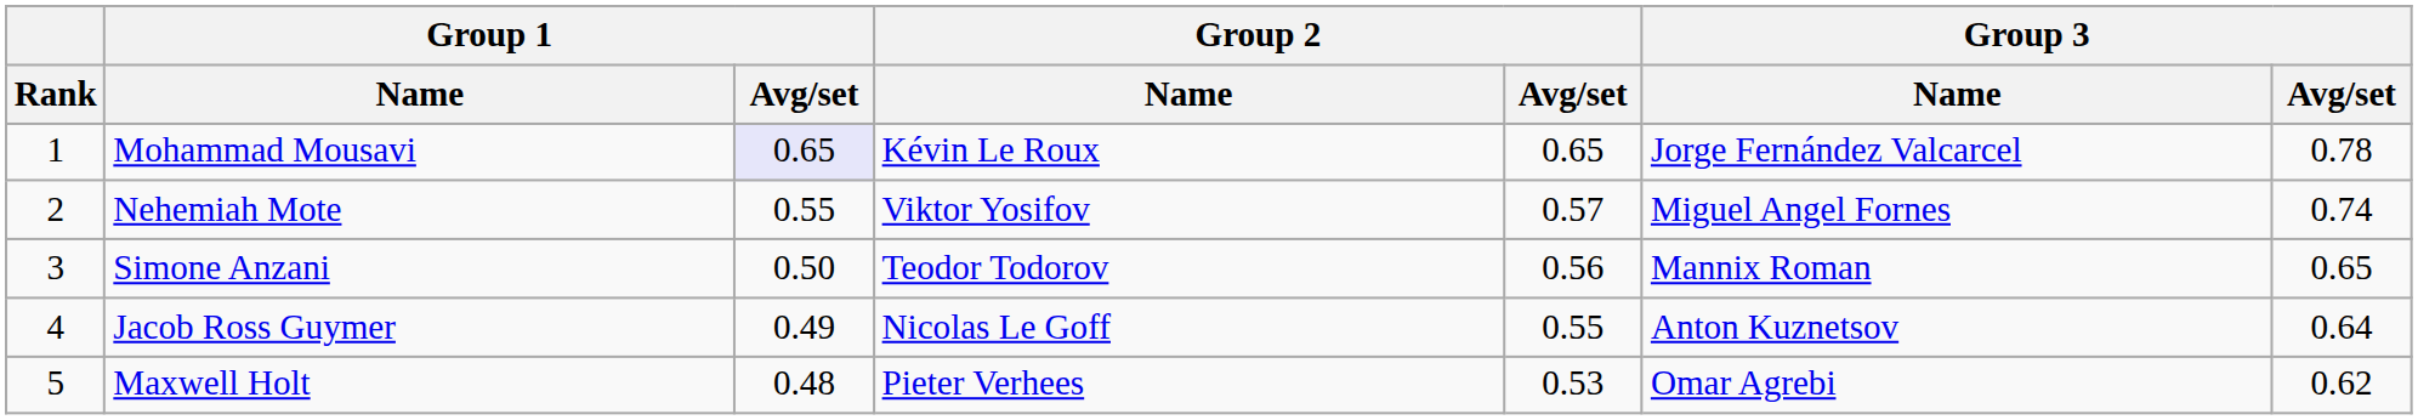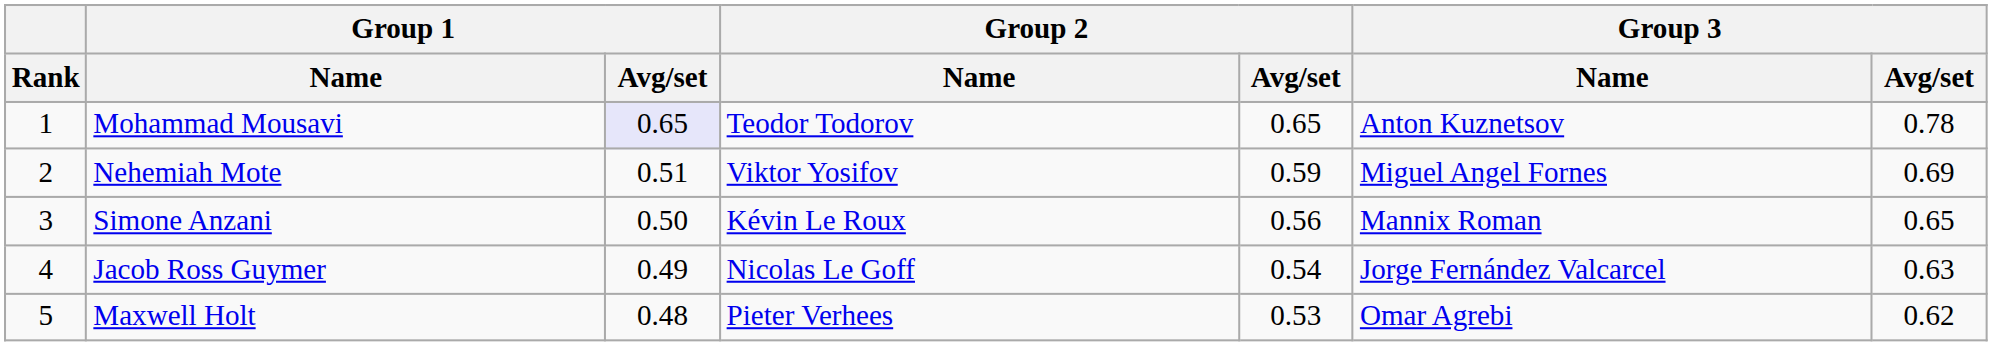Mohammad Mousavi | Group 2 / Name: Kévin Le Roux -> Teodor Todorov
Mohammad Mousavi | Group 3 / Name: Jorge Fernández Valcarcel -> Anton Kuznetsov
Nehemiah Mote | Group 1 / Avg/set: 0.55 -> 0.51
Nehemiah Mote | Group 2 / Avg/set: 0.57 -> 0.59
Nehemiah Mote | Group 3 / Avg/set: 0.74 -> 0.69
Simone Anzani | Group 2 / Name: Teodor Todorov -> Kévin Le Roux
Jacob Ross Guymer | Group 2 / Avg/set: 0.55 -> 0.54
Jacob Ross Guymer | Group 3 / Name: Anton Kuznetsov -> Jorge Fernández Valcarcel
Jacob Ross Guymer | Group 3 / Avg/set: 0.64 -> 0.63
